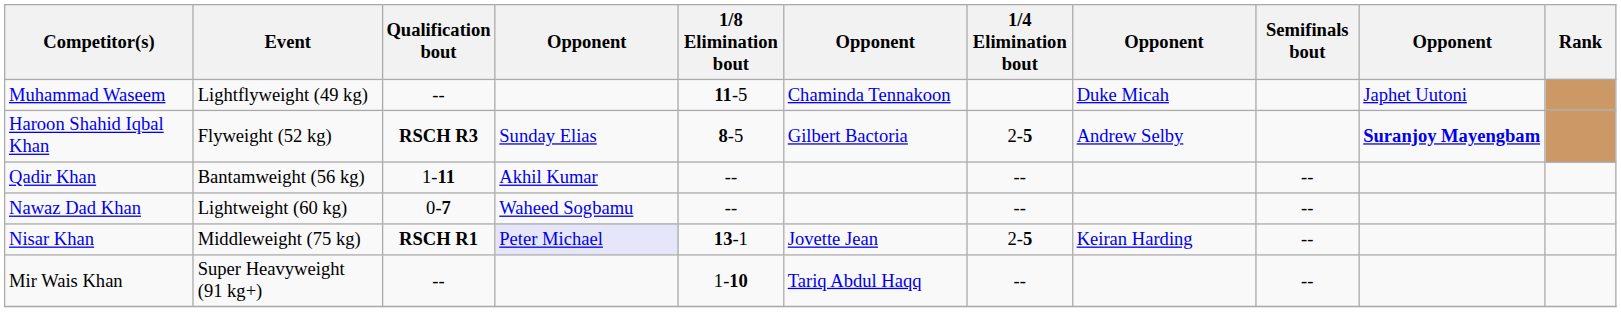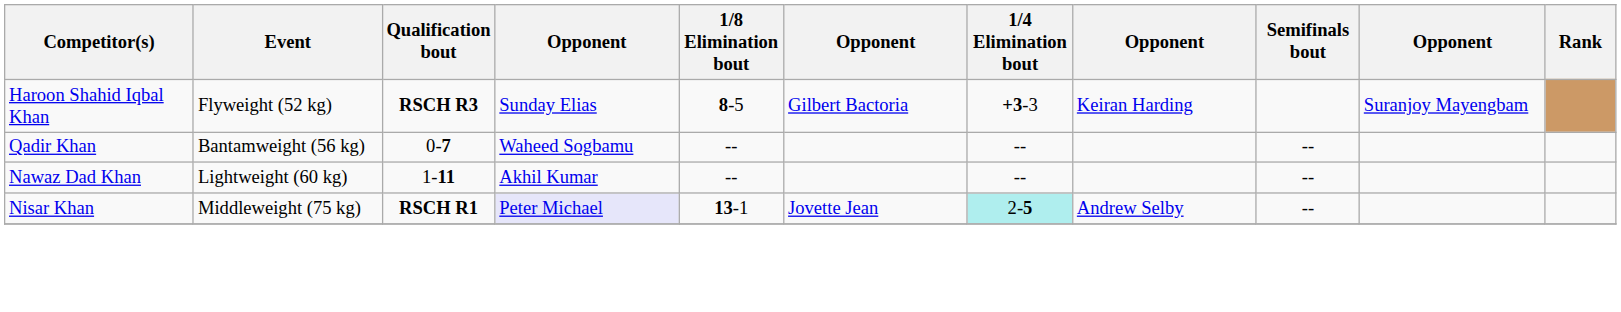- row: Muhammad Waseem | Lightflyweight (49 kg) | -- | 11-5 | Chaminda Tennakoon | Duke Micah | Japhet Uutoni
Haroon Shahid Iqbal Khan | 1/4 Elimination bout: 2-5 -> +3-3
Haroon Shahid Iqbal Khan | column 8: Andrew Selby -> Keiran Harding
Haroon Shahid Iqbal Khan | column 10: bold -> normal
Qadir Khan | Qualification bout: 1-11 -> 0-7
Qadir Khan | column 4: Akhil Kumar -> Waheed Sogbamu
Nawaz Dad Khan | Qualification bout: 0-7 -> 1-11
Nawaz Dad Khan | column 4: Waheed Sogbamu -> Akhil Kumar
Nisar Khan | 1/4 Elimination bout: no background -> paleturquoise background
Nisar Khan | column 8: Keiran Harding -> Andrew Selby
- row: Mir Wais Khan | Super Heavyweight (91 kg+) | -- | 1-10 | Tariq Abdul Haqq | -- | --
